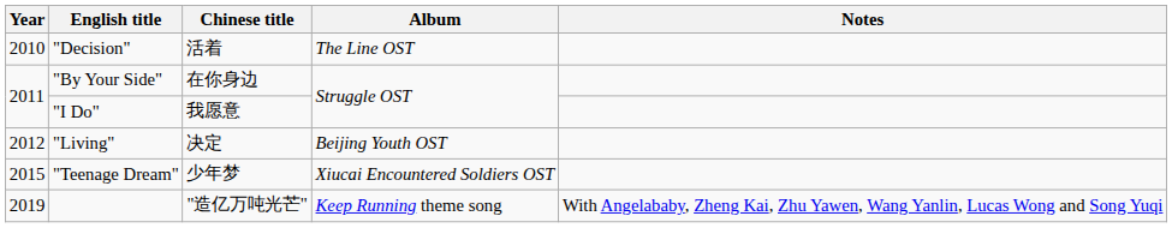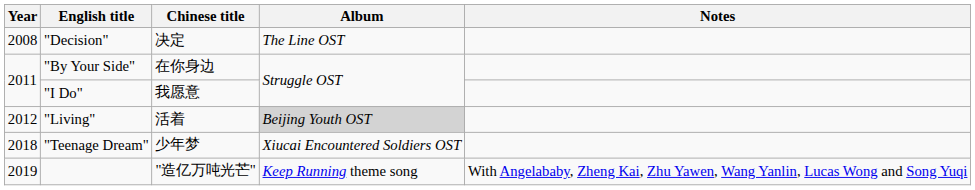"Decision" | Year: 2010 -> 2008
"Decision" | Chinese title: 活着 -> 决定
"Living" | Chinese title: 决定 -> 活着
"Living" | Album: no background -> lightgrey background
"Teenage Dream" | Year: 2015 -> 2018
